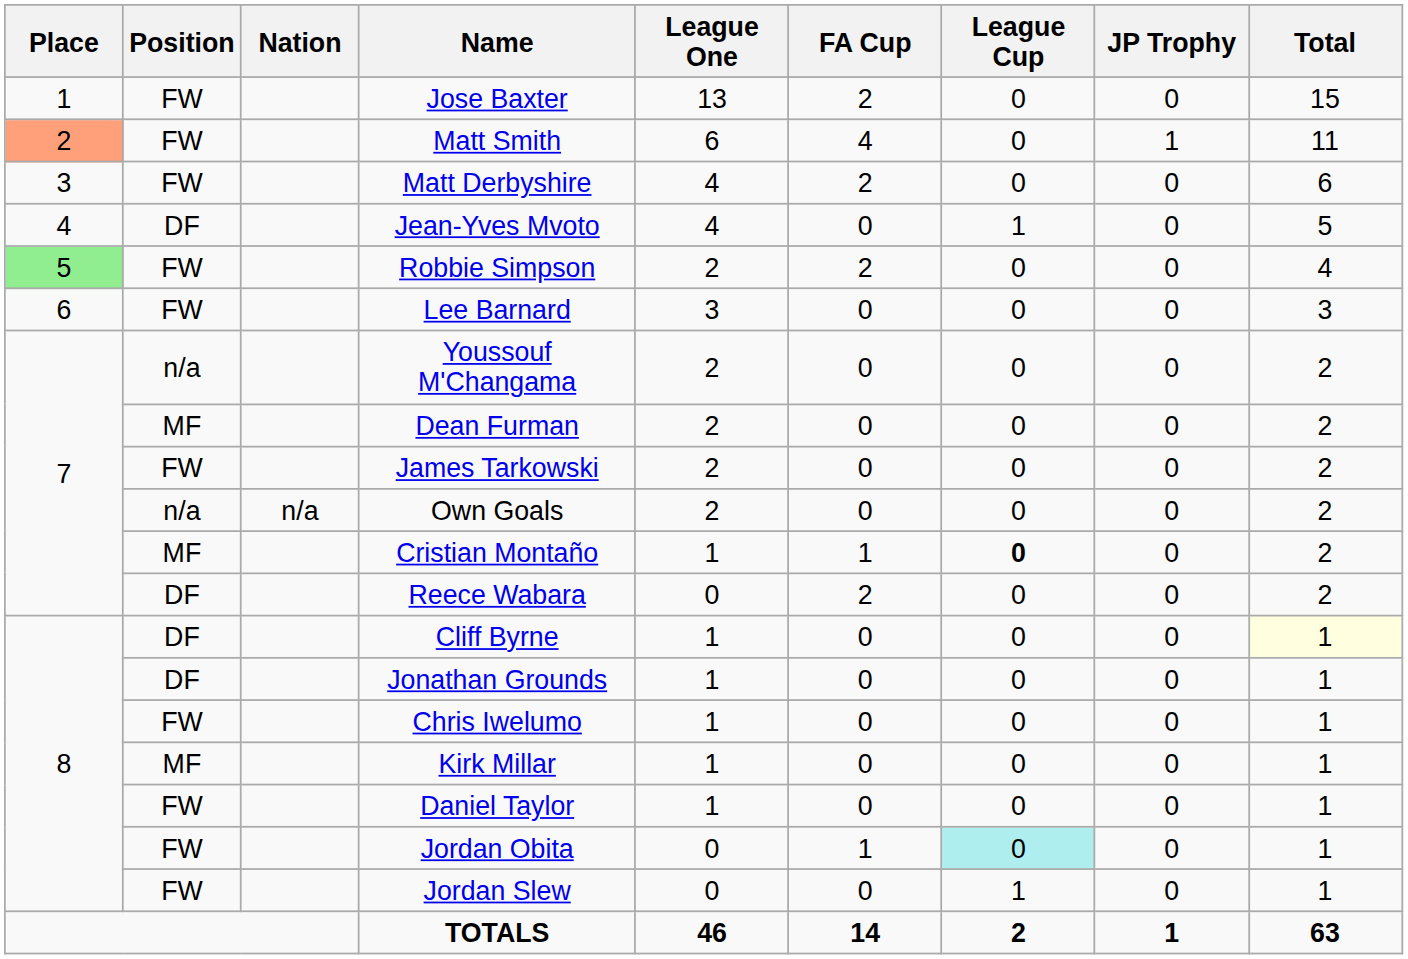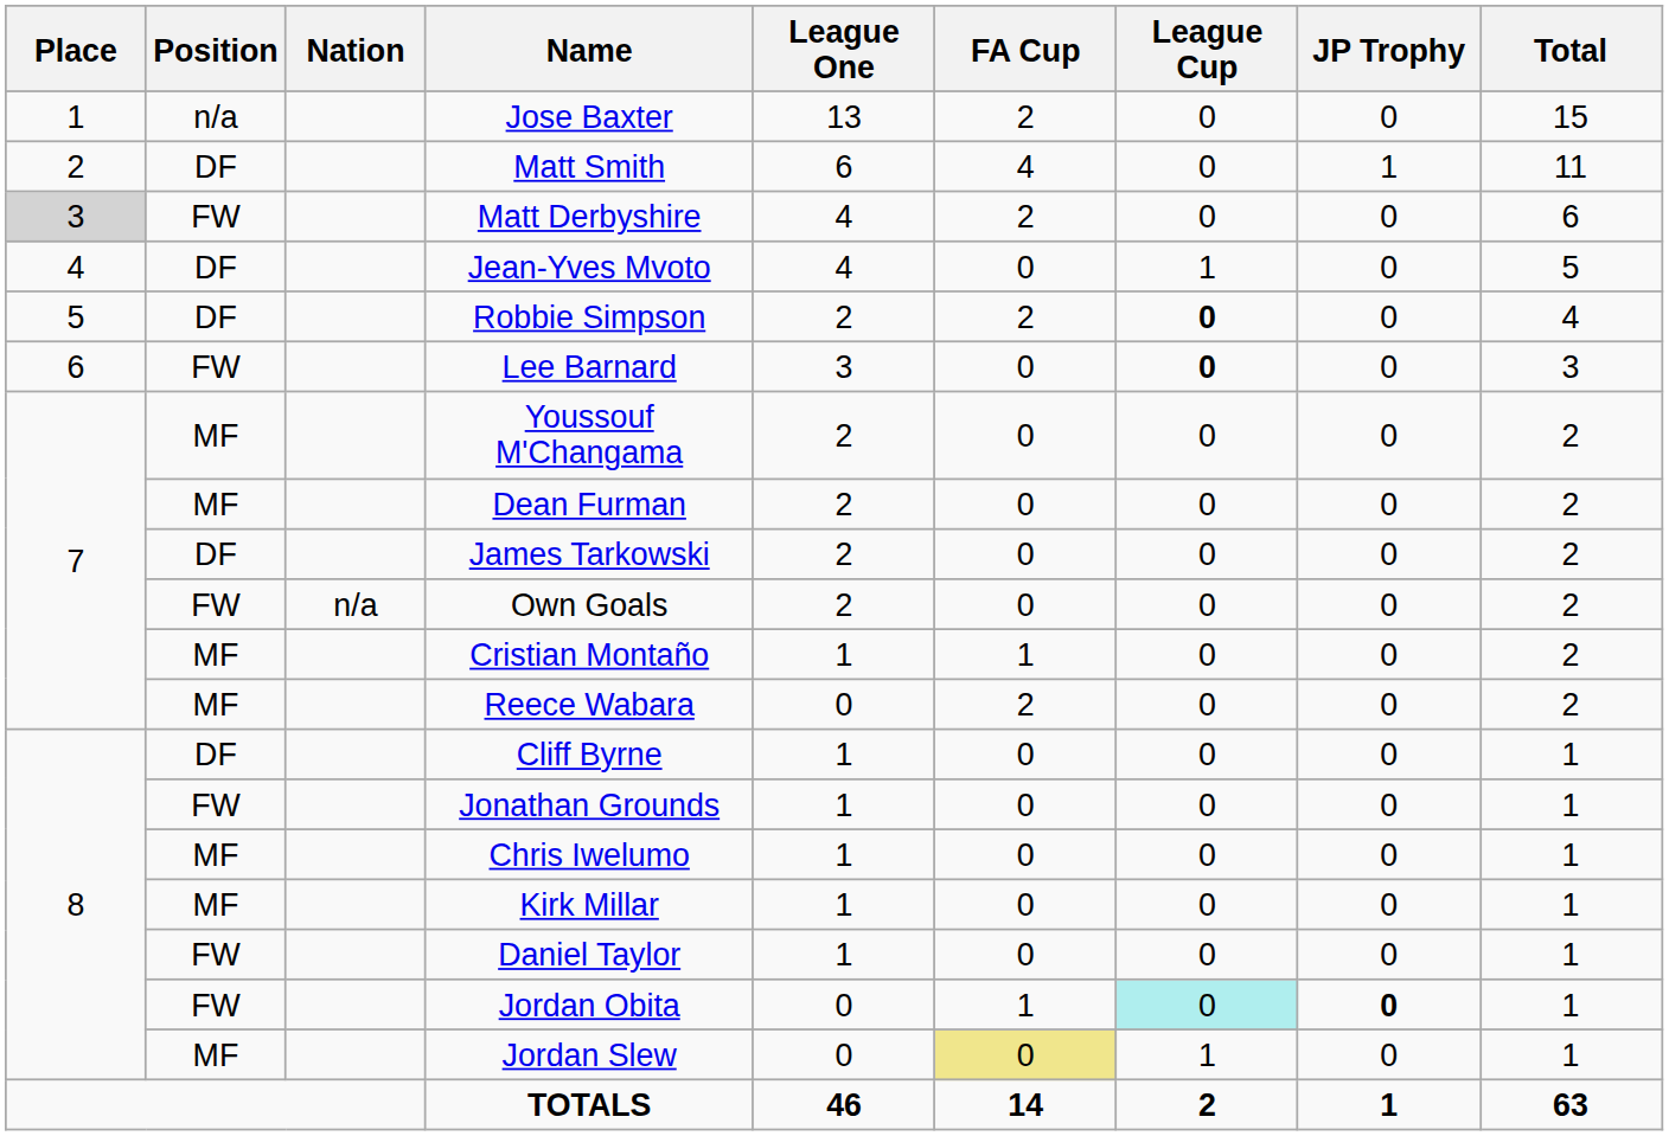Jose Baxter | Position: FW -> n/a
Matt Smith | Place: lightsalmon background -> no background
Matt Smith | Position: FW -> DF
Matt Derbyshire | Place: no background -> lightgrey background
Robbie Simpson | Place: lightgreen background -> no background
Robbie Simpson | Position: FW -> DF
Robbie Simpson | League Cup: normal -> bold
Lee Barnard | League Cup: normal -> bold
Youssouf M'Changama | Position: n/a -> MF
James Tarkowski | Position: FW -> DF
Own Goals | Position: n/a -> FW
Cristian Montaño | League Cup: bold -> normal
Reece Wabara | Position: DF -> MF
Cliff Byrne | Total: lightyellow background -> no background
Jonathan Grounds | Position: DF -> FW
Chris Iwelumo | Position: FW -> MF
Jordan Obita | JP Trophy: normal -> bold
Jordan Slew | Position: FW -> MF
Jordan Slew | FA Cup: no background -> khaki background
